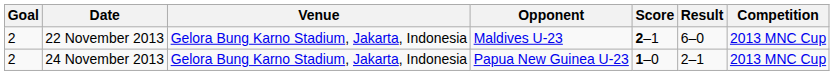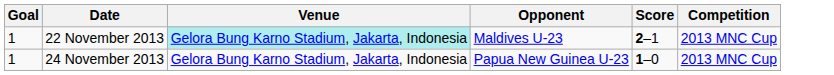- column: Result | 6–0 | 2–1
22 November 2013 | Goal: 2 -> 1
22 November 2013 | Venue: no background -> paleturquoise background
24 November 2013 | Goal: 2 -> 1
